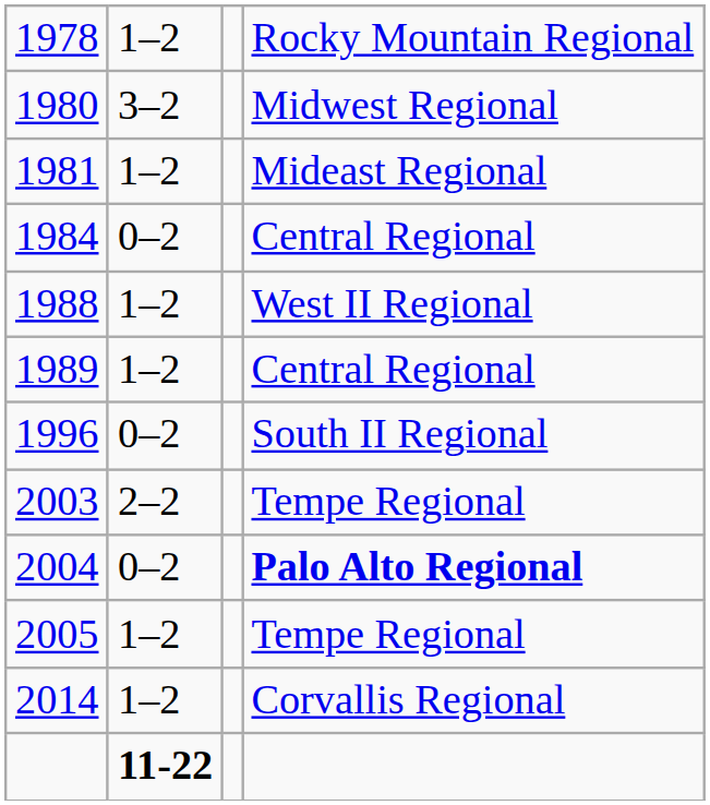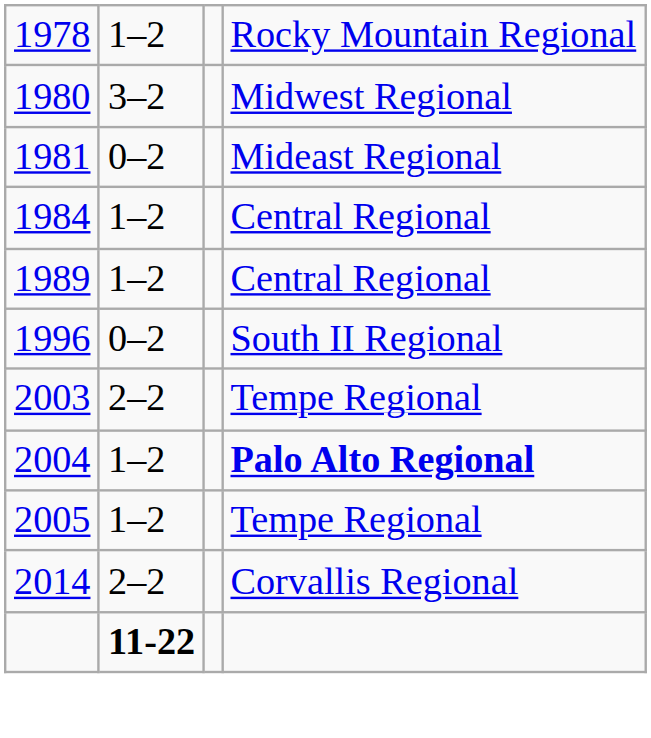1981 | column 2: 1–2 -> 0–2
1984 | column 2: 0–2 -> 1–2
- row: 1988 | 1–2 | West II Regional
2004 | column 2: 0–2 -> 1–2
2014 | column 2: 1–2 -> 2–2
